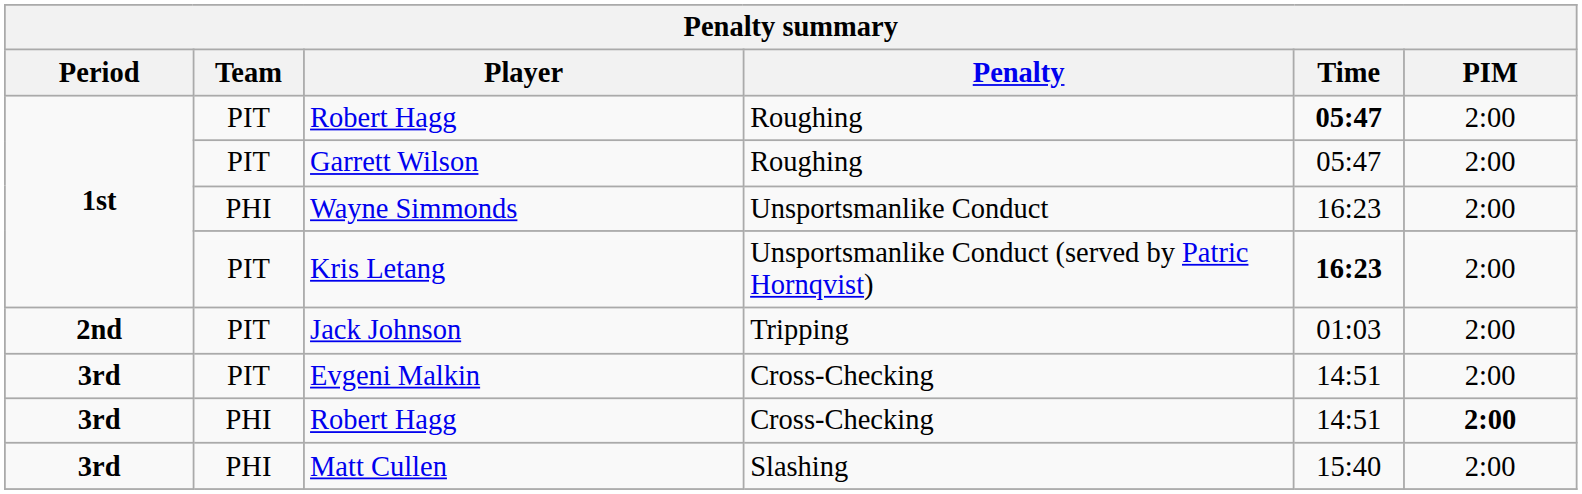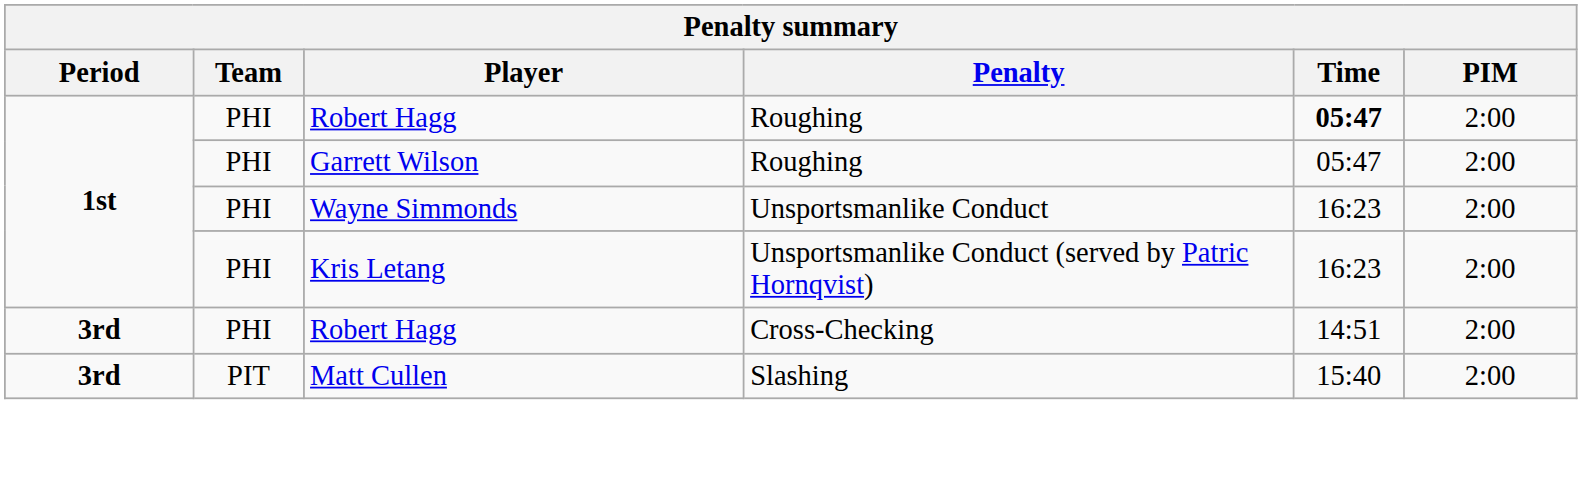Robert Hagg / Roughing | Team: PIT -> PHI
Garrett Wilson | Team: PIT -> PHI
Kris Letang | Team: PIT -> PHI
Kris Letang | Time: bold -> normal
- row: 2nd | PIT | Jack Johnson | Tripping | 01:03 | 2:00
- row: 3rd | PIT | Evgeni Malkin | Cross-Checking | 14:51 | 2:00
Robert Hagg / Cross-Checking | PIM: bold -> normal
Matt Cullen | Team: PHI -> PIT
